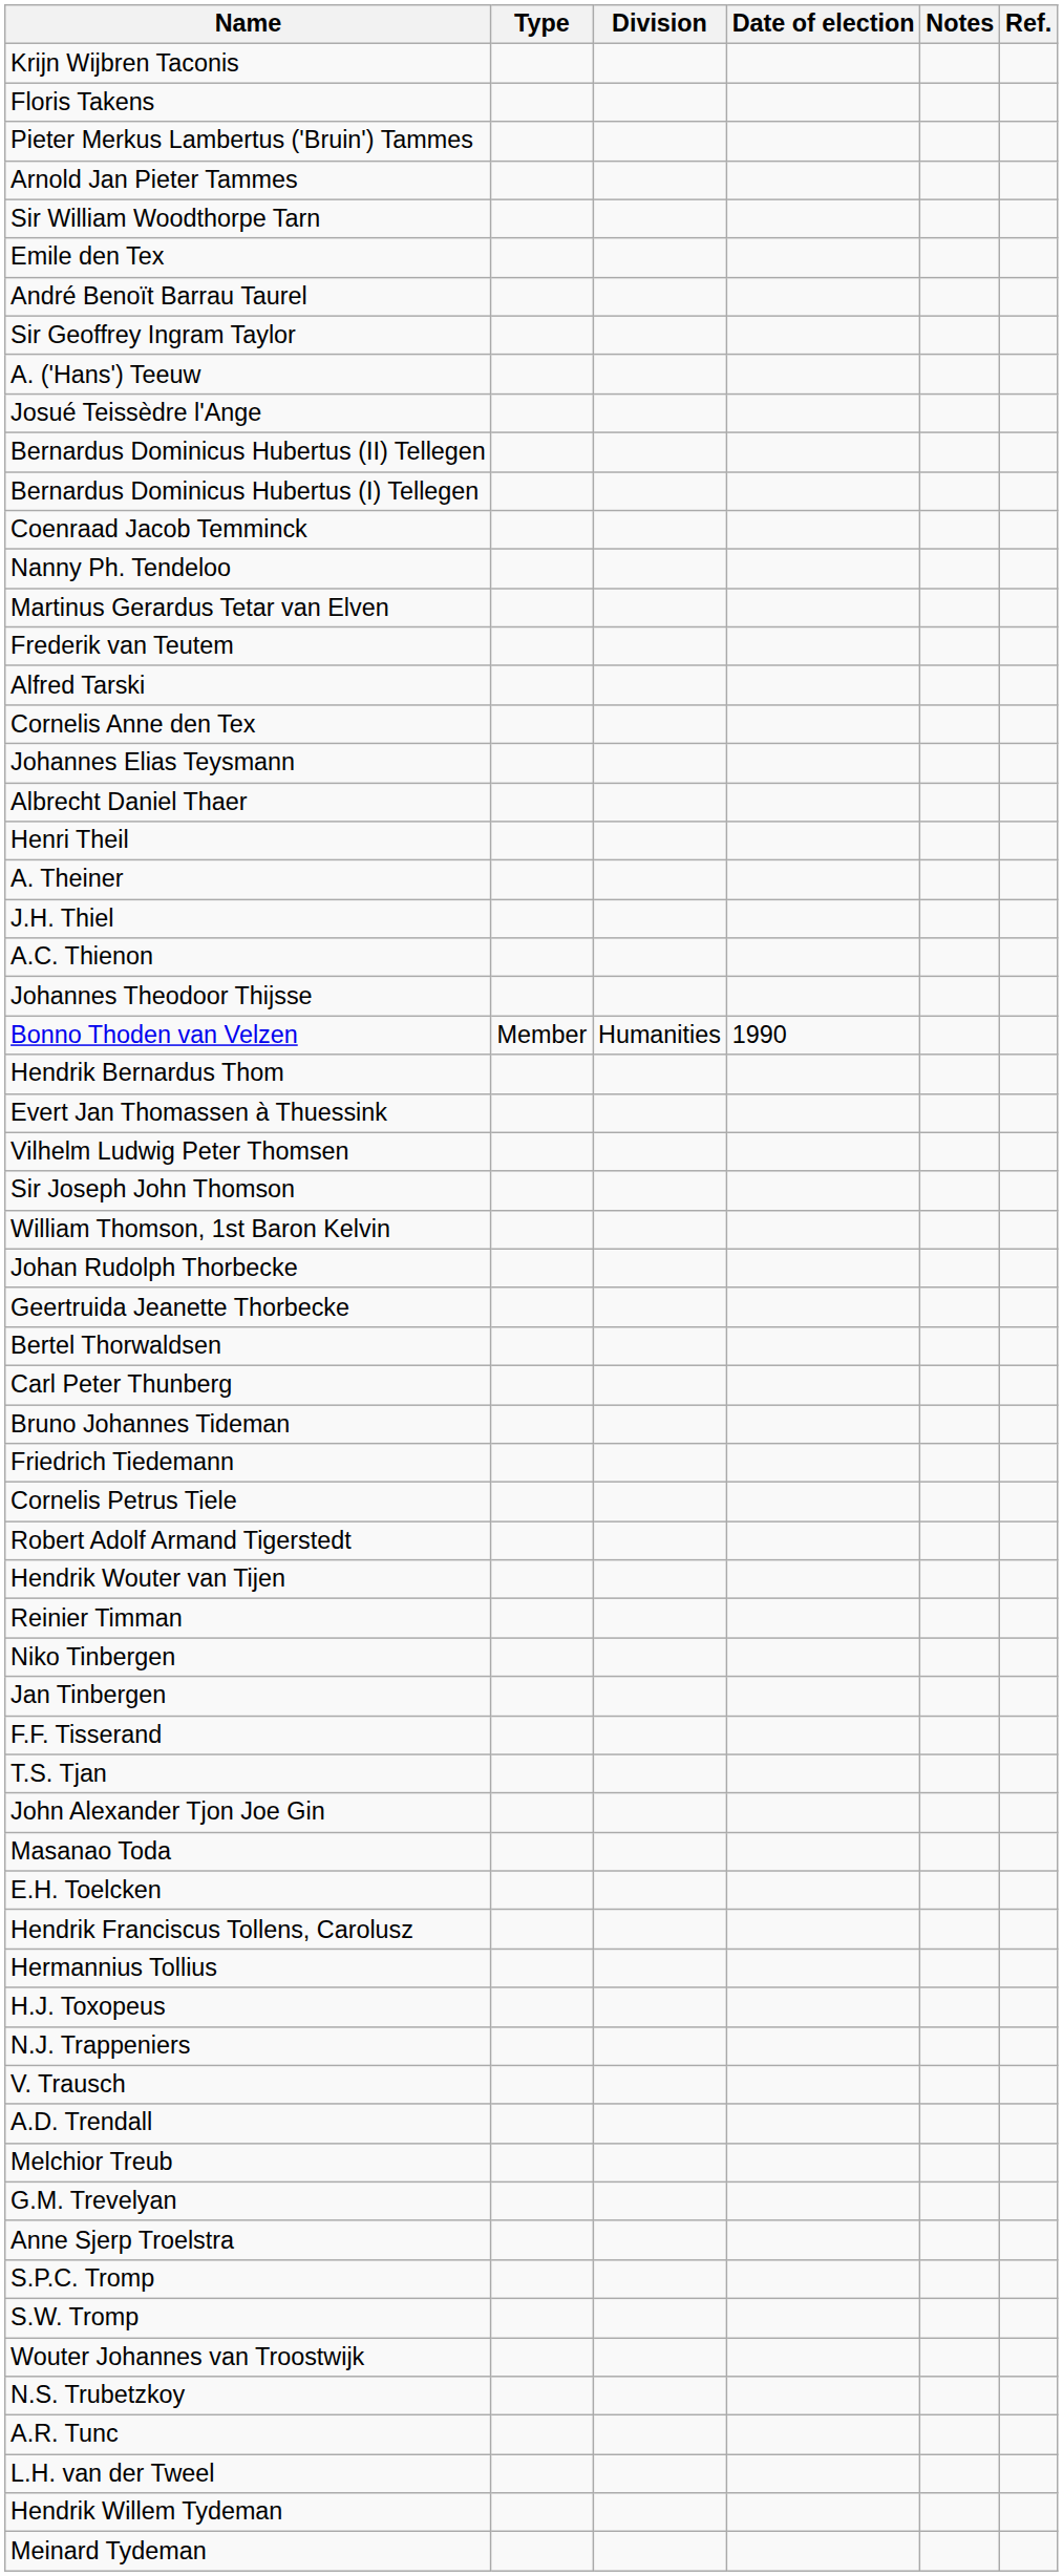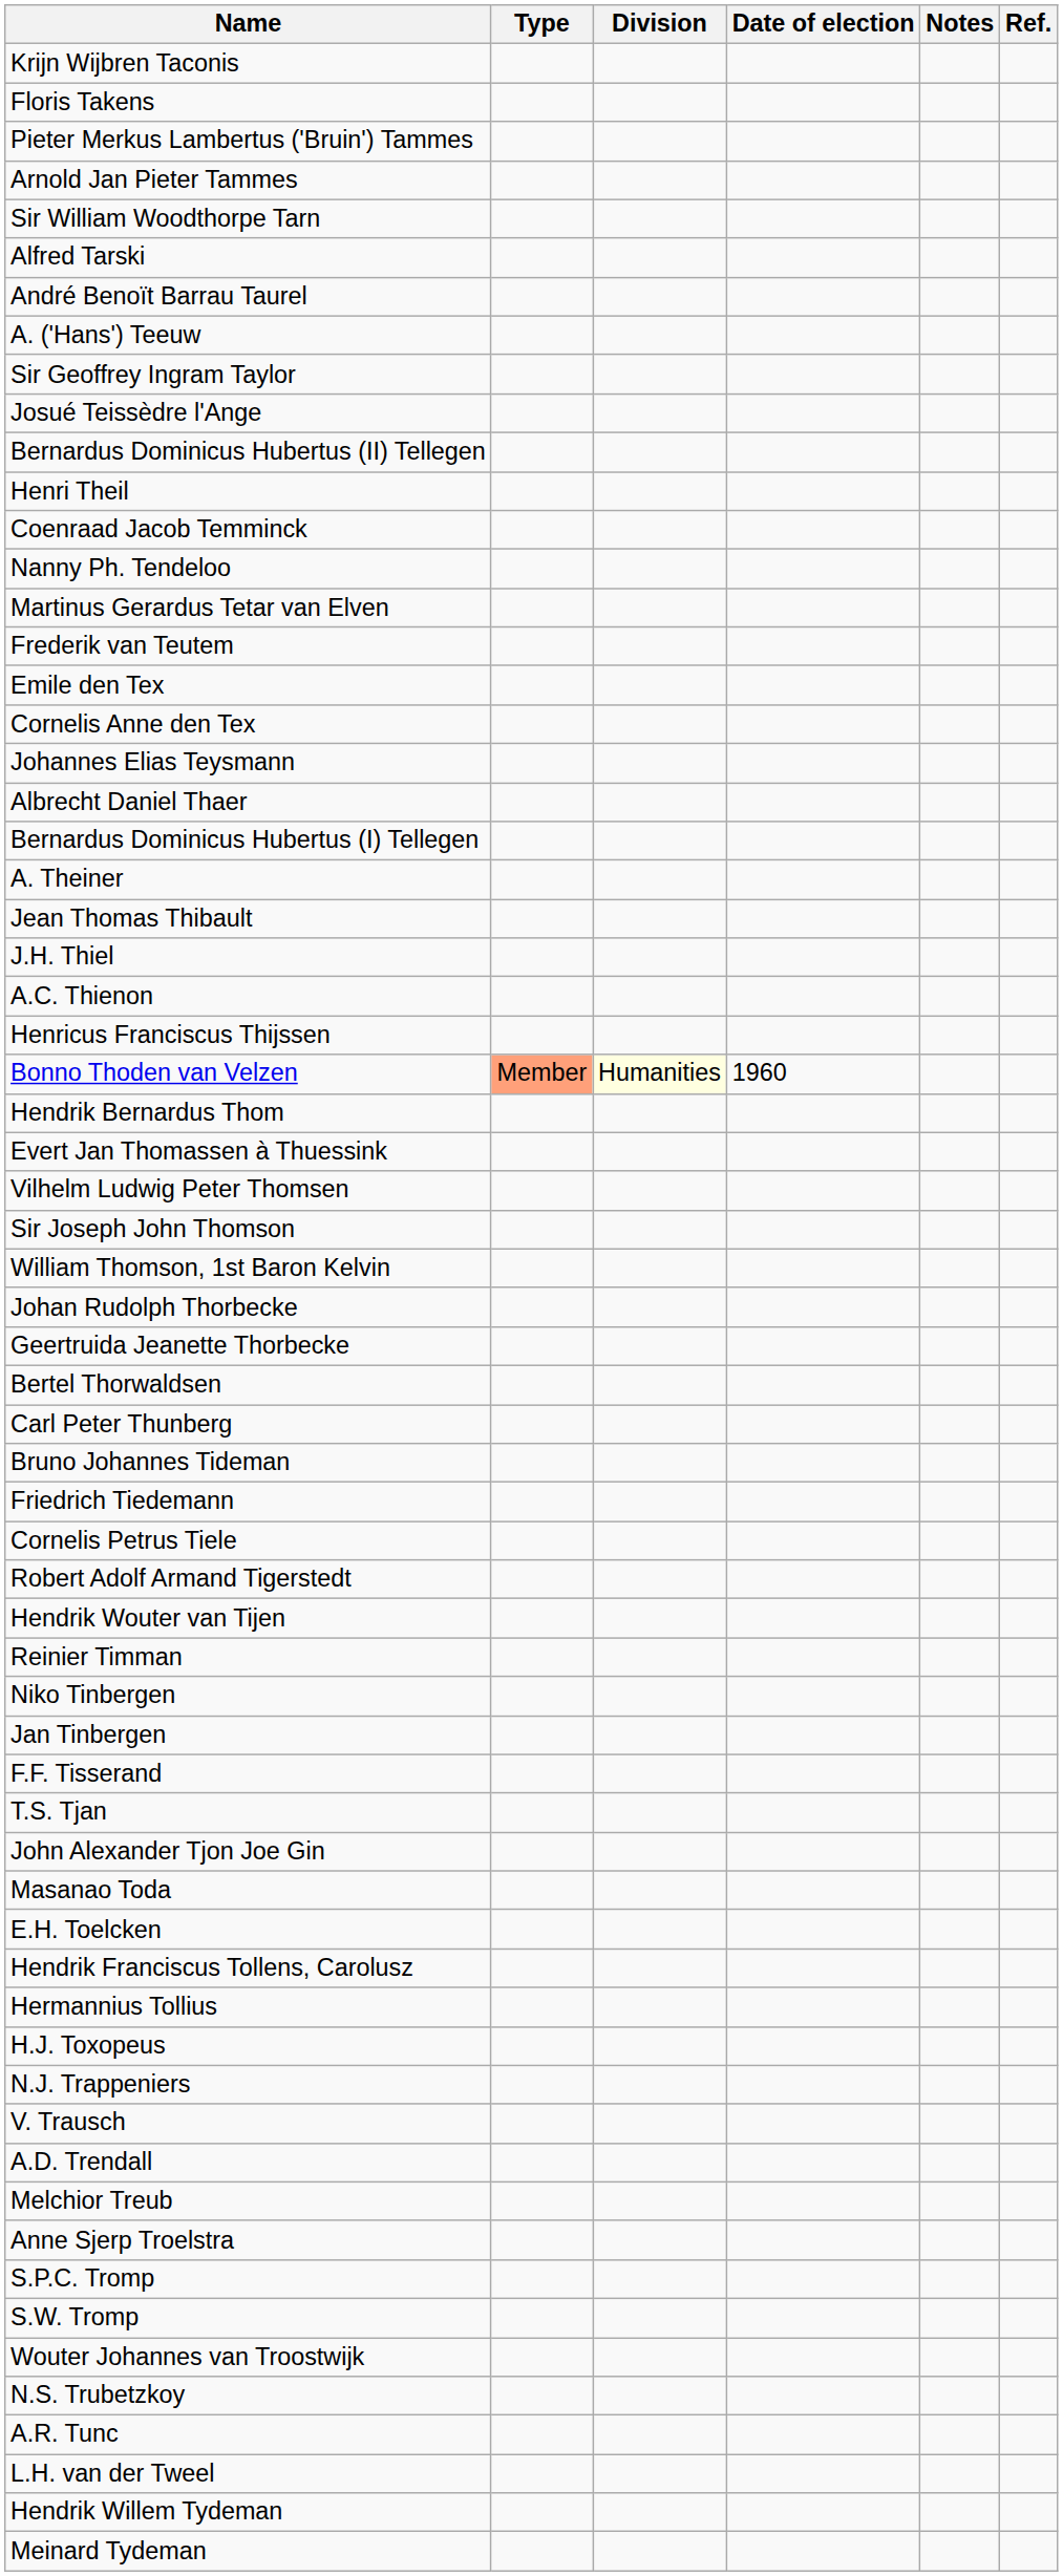rows swapped: Alfred Tarski <-> Emile den Tex
rows swapped: Sir Geoffrey Ingram Taylor <-> A. ('Hans') Teeuw
rows swapped: Bernardus Dominicus Hubertus (I) Tellegen <-> Henri Theil
+ row: Jean Thomas Thibault
- row: Johannes Theodoor Thijsse
+ row: Henricus Franciscus Thijssen
Bonno Thoden van Velzen | Type: no background -> lightsalmon background
Bonno Thoden van Velzen | Division: no background -> lightyellow background
Bonno Thoden van Velzen | Date of election: 1990 -> 1960
- row: G.M. Trevelyan
